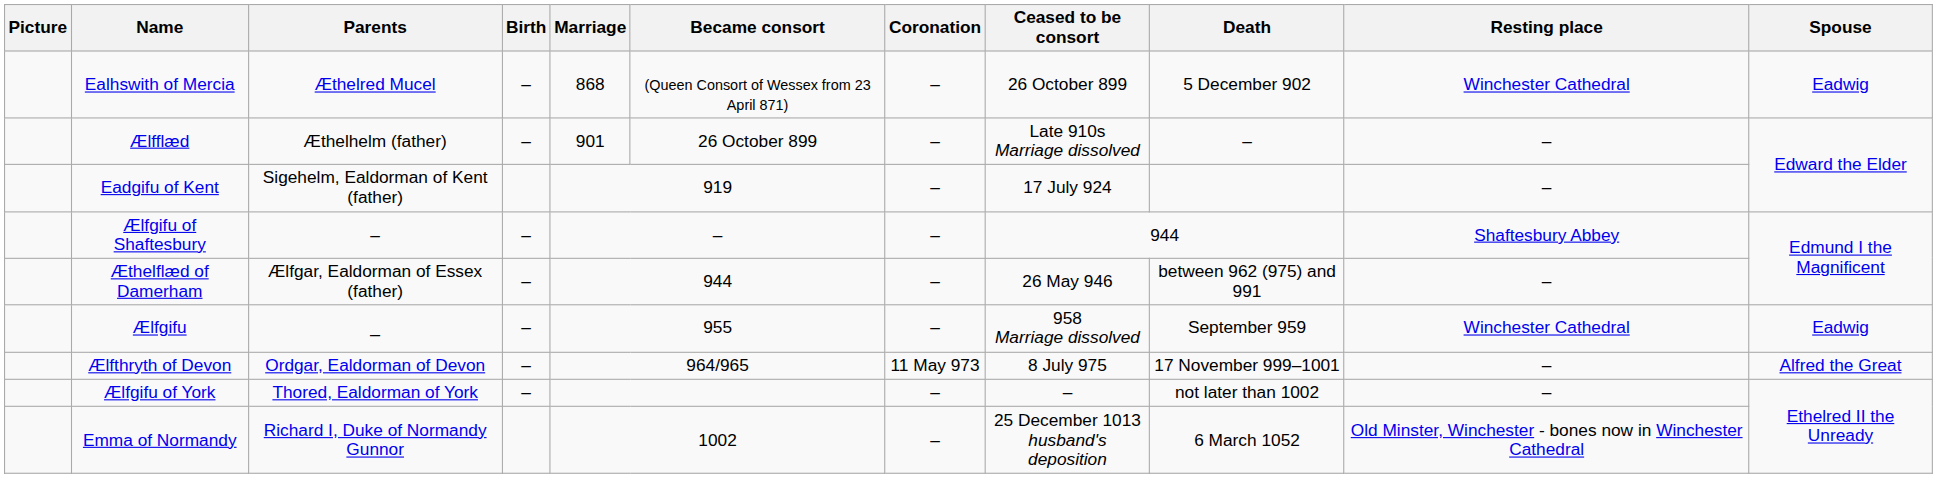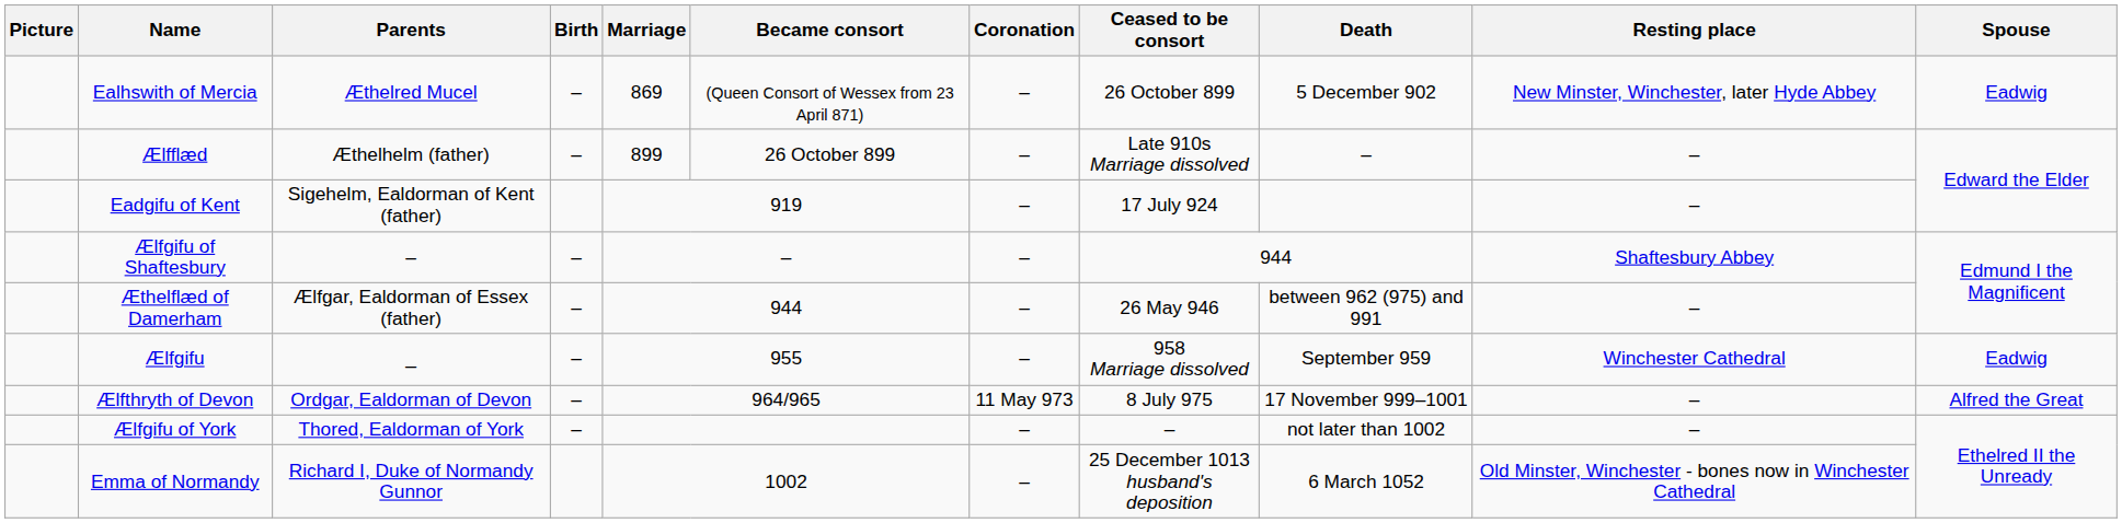Ealhswith of Mercia | Marriage: 868 -> 869
Ealhswith of Mercia | Resting place: Winchester Cathedral -> New Minster, Winchester, later Hyde Abbey
Ælfflæd | Marriage: 901 -> 899
